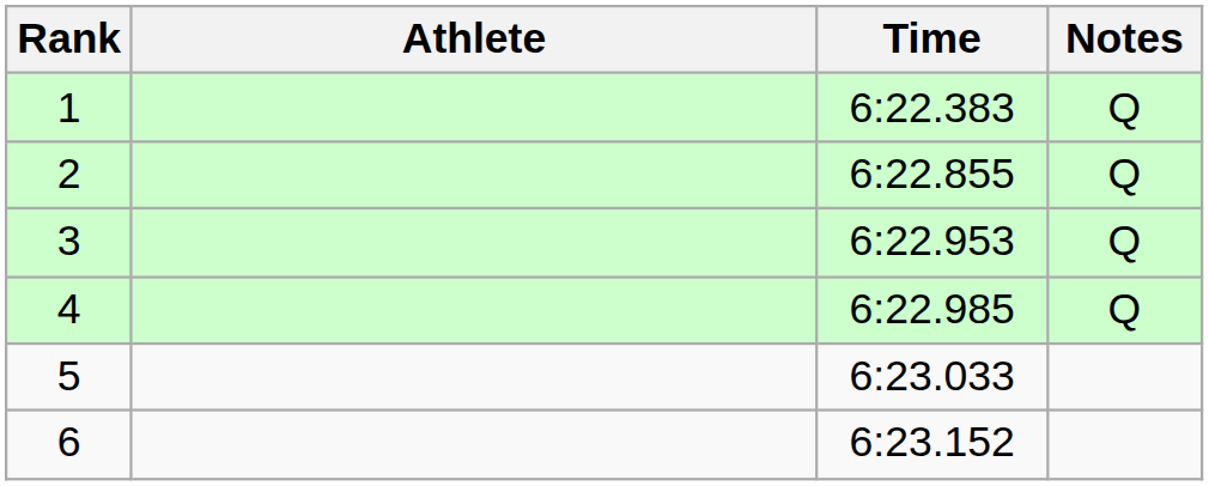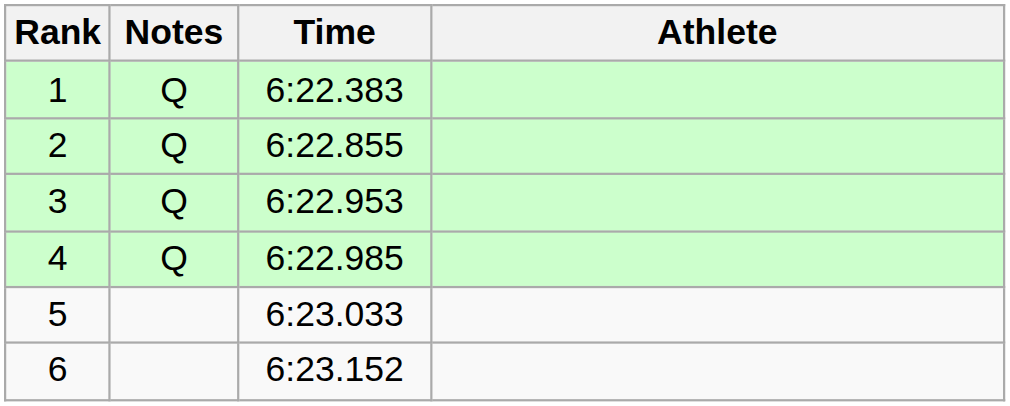columns swapped: Athlete <-> Notes
